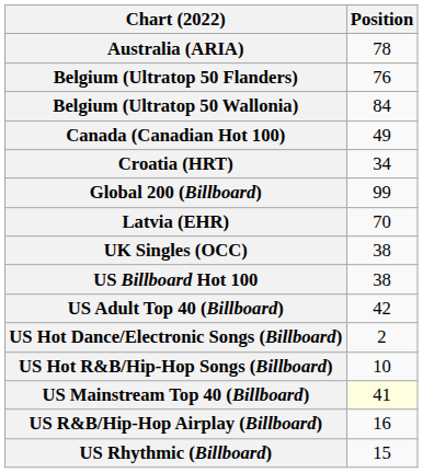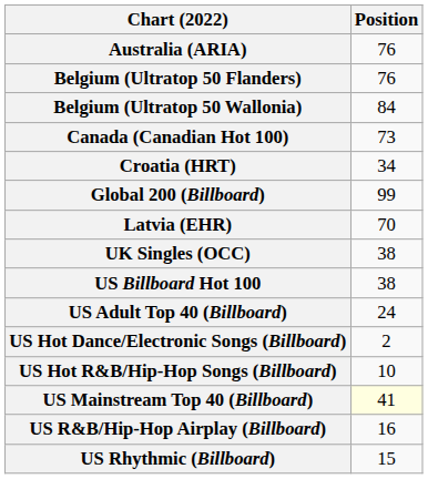Australia (ARIA) | Position: 78 -> 76
Canada (Canadian Hot 100) | Position: 49 -> 73
US Adult Top 40 (Billboard) | Position: 42 -> 24
